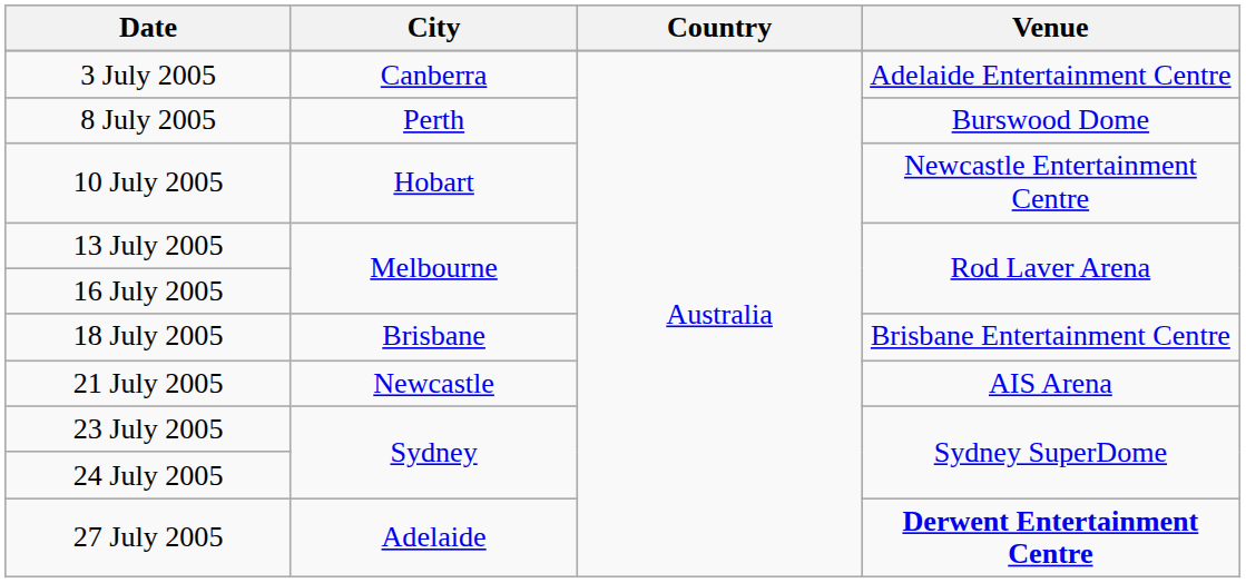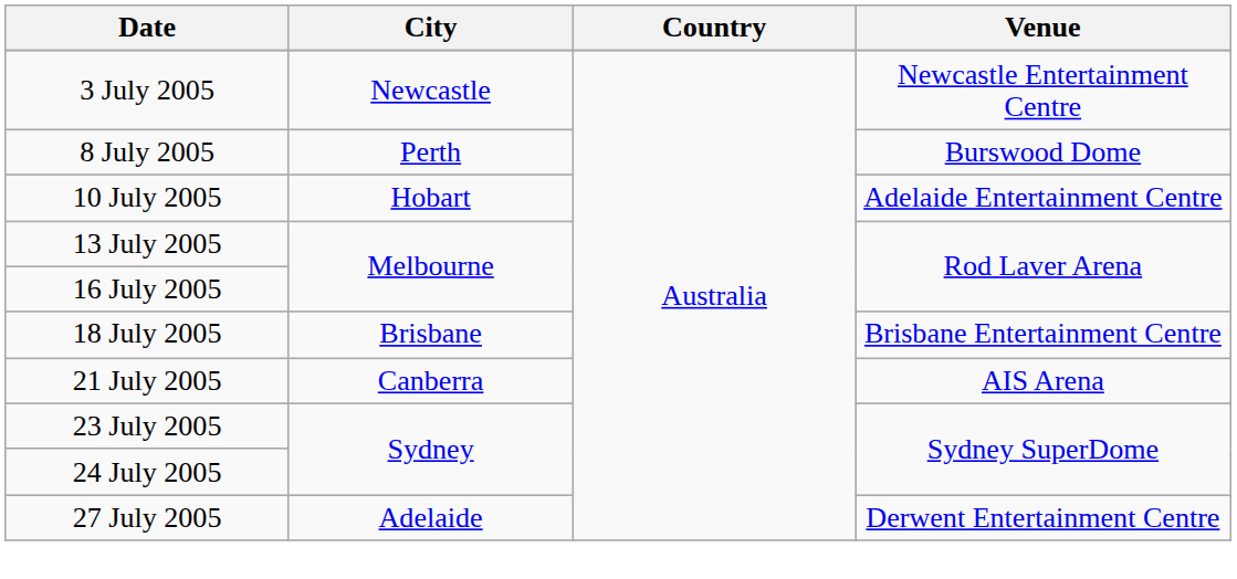3 July 2005 | City: Canberra -> Newcastle
3 July 2005 | Venue: Adelaide Entertainment Centre -> Newcastle Entertainment Centre
10 July 2005 | Venue: Newcastle Entertainment Centre -> Adelaide Entertainment Centre
21 July 2005 | City: Newcastle -> Canberra
27 July 2005 | Venue: bold -> normal
